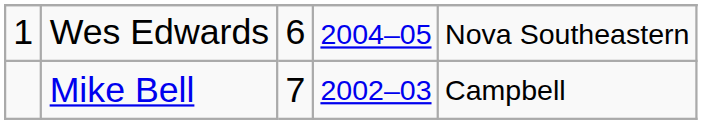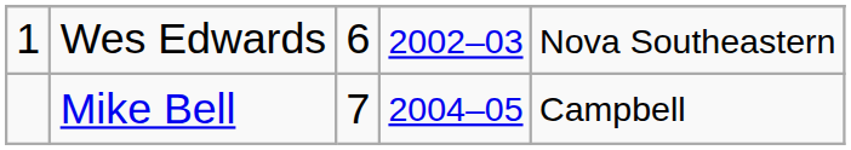Wes Edwards | column 4: 2004–05 -> 2002–03
Mike Bell | column 4: 2002–03 -> 2004–05
